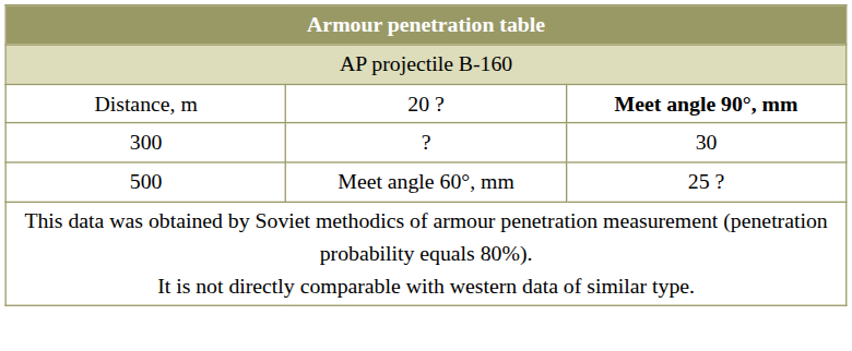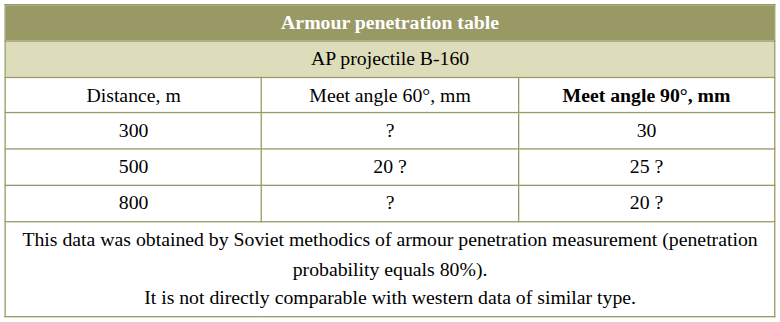Distance, m | column 2: 20 ? -> Meet angle 60°, mm
500 | column 2: Meet angle 60°, mm -> 20 ?
+ row: 800 | ? | 20 ?
